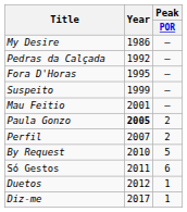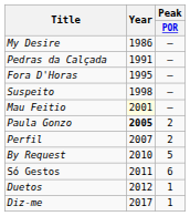Pedras da Calçada | Year: 1992 -> 1991
Suspeito | Year: 1999 -> 1998
Mau Feitio | Year: no background -> lightyellow background
